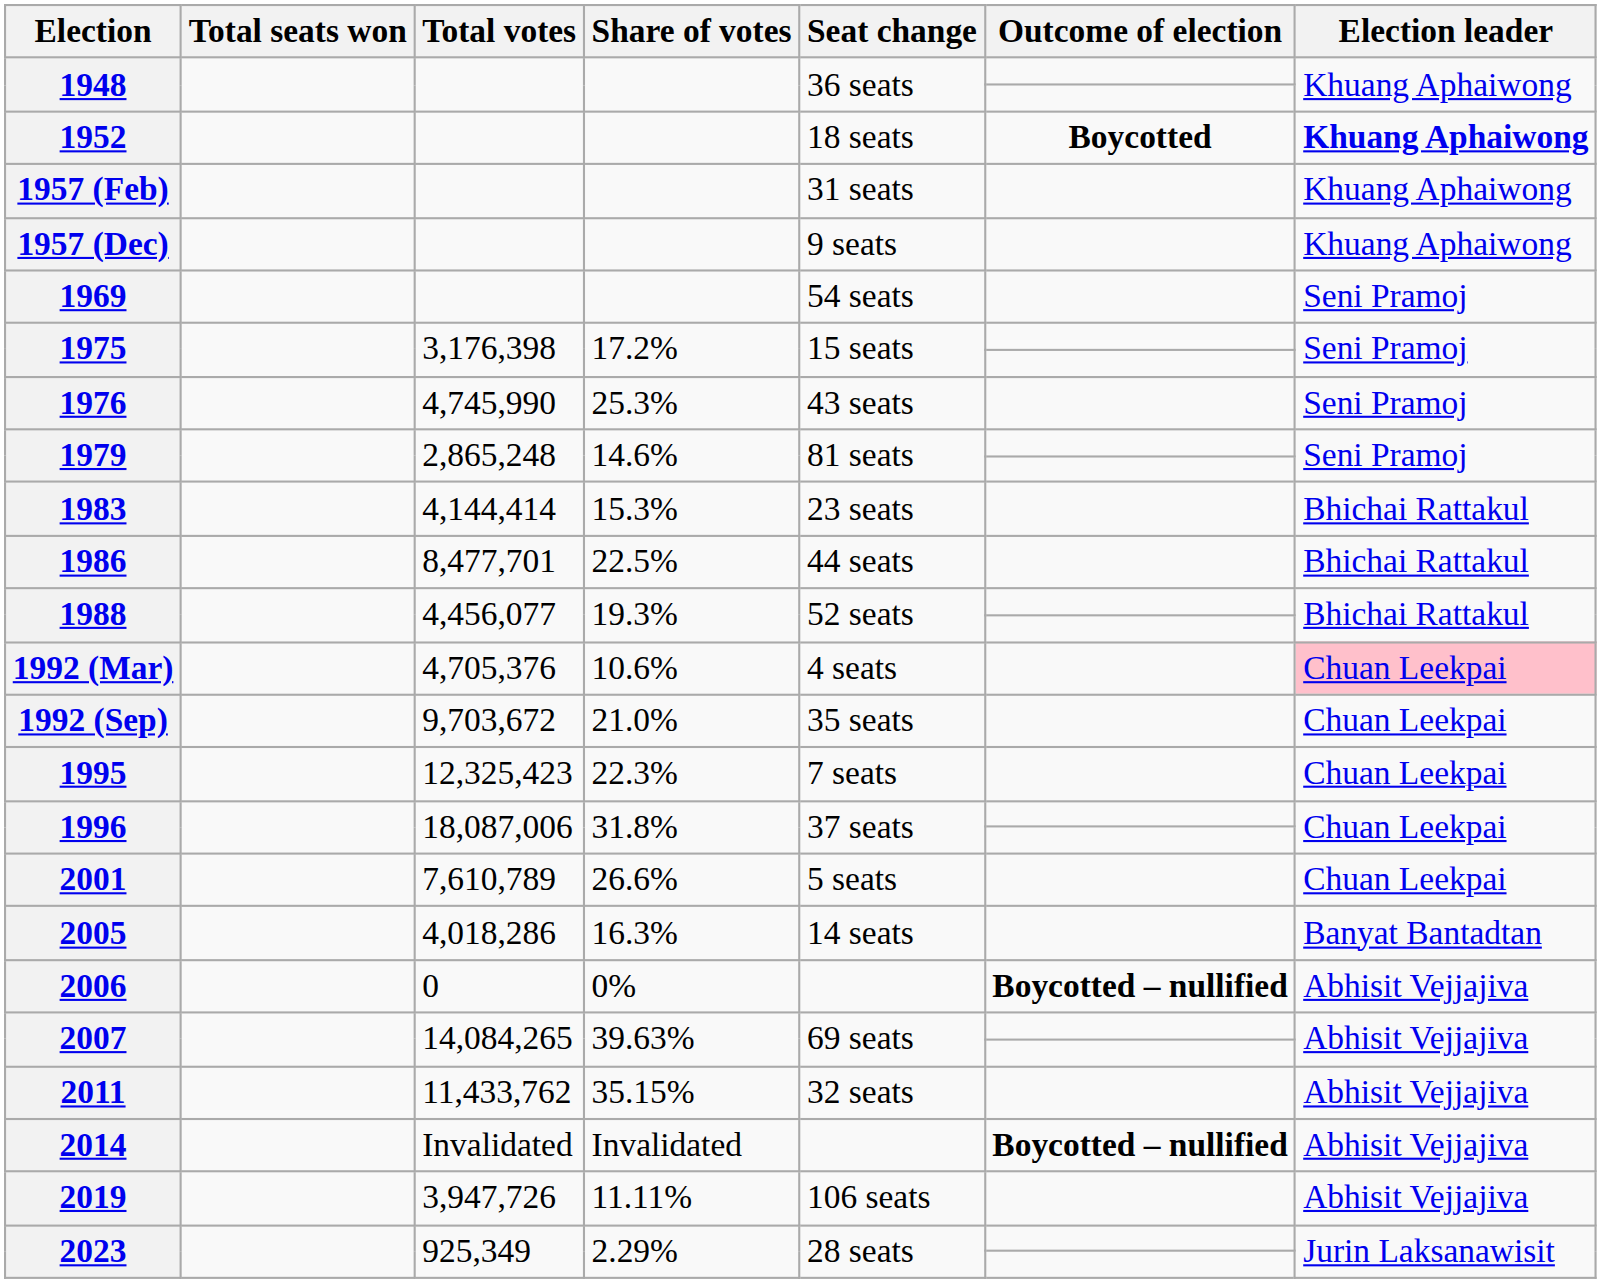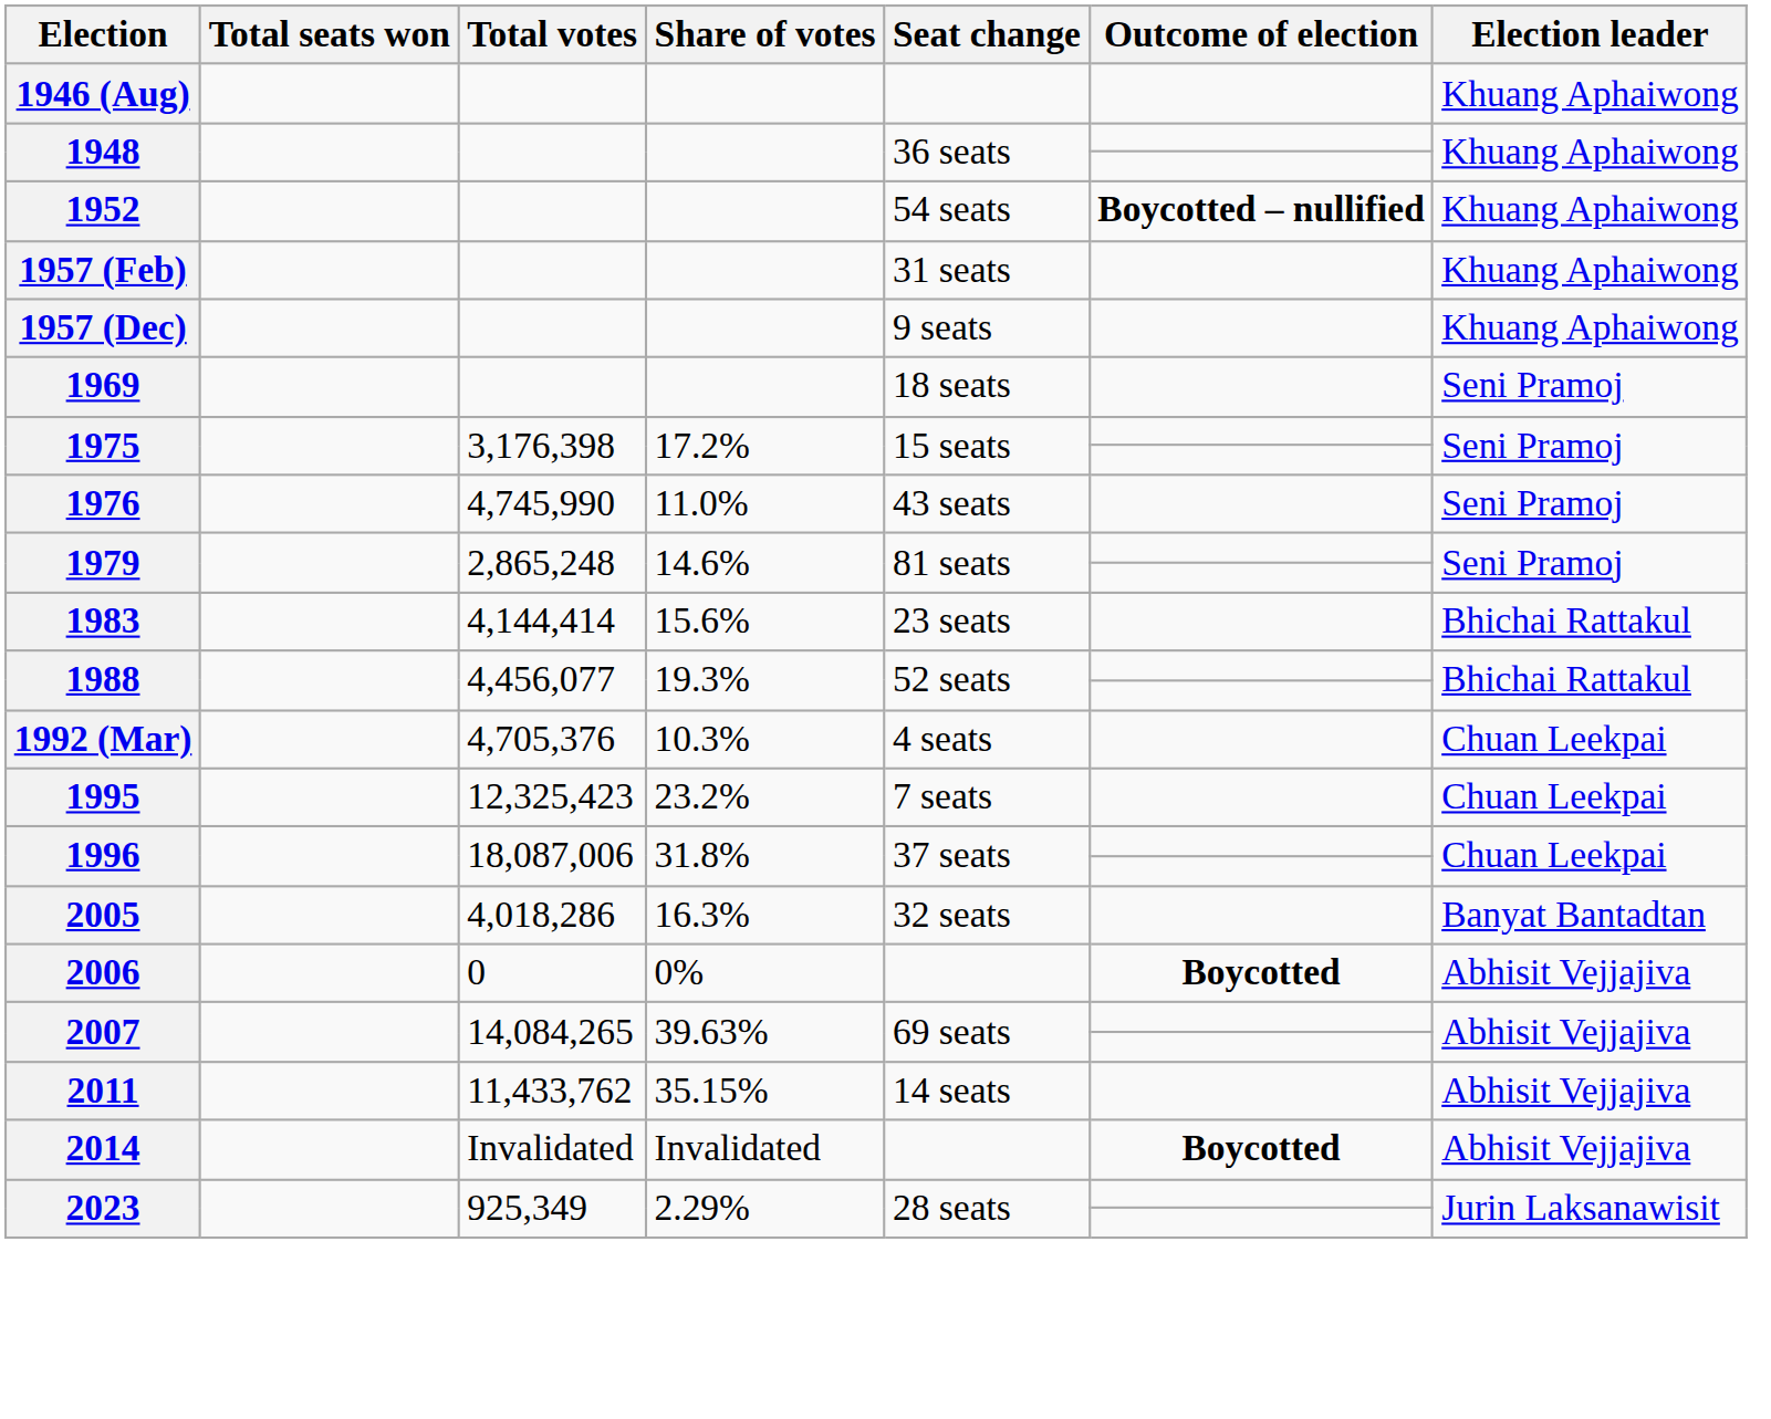+ row: 1946 (Aug) | Khuang Aphaiwong
1952 | Seat change: 18 seats -> 54 seats
1952 | Outcome of election: Boycotted -> Boycotted – nullified
1952 | Election leader: bold -> normal
1969 | Seat change: 54 seats -> 18 seats
1976 | Share of votes: 25.3% -> 11.0%
1983 | Share of votes: 15.3% -> 15.6%
- row: 1986 | 8,477,701 | 22.5% | 44 seats | Bhichai Rattakul
1992 (Mar) | Share of votes: 10.6% -> 10.3%
1992 (Mar) | Election leader: pink background -> no background
- row: 1992 (Sep) | 9,703,672 | 21.0% | 35 seats | Chuan Leekpai
1995 | Share of votes: 22.3% -> 23.2%
- row: 2001 | 7,610,789 | 26.6% | 5 seats | Chuan Leekpai
2005 | Seat change: 14 seats -> 32 seats
2006 | Outcome of election: Boycotted – nullified -> Boycotted
2011 | Seat change: 32 seats -> 14 seats
2014 | Outcome of election: Boycotted – nullified -> Boycotted
- row: 2019 | 3,947,726 | 11.11% | 106 seats | Abhisit Vejjajiva
